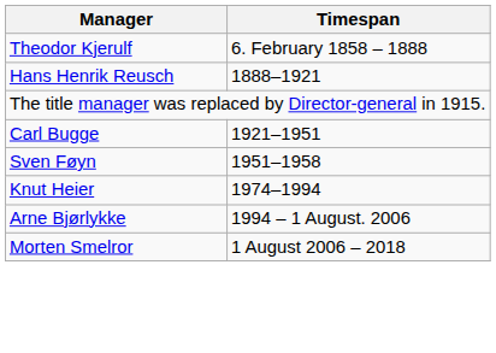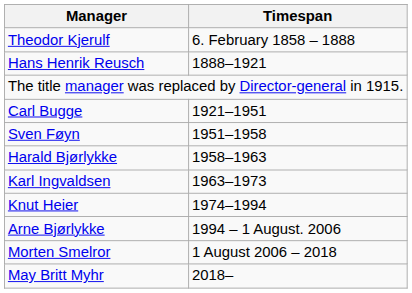+ row: Harald Bjørlykke | 1958–1963
+ row: Karl Ingvaldsen | 1963–1973
+ row: May Britt Myhr | 2018–
